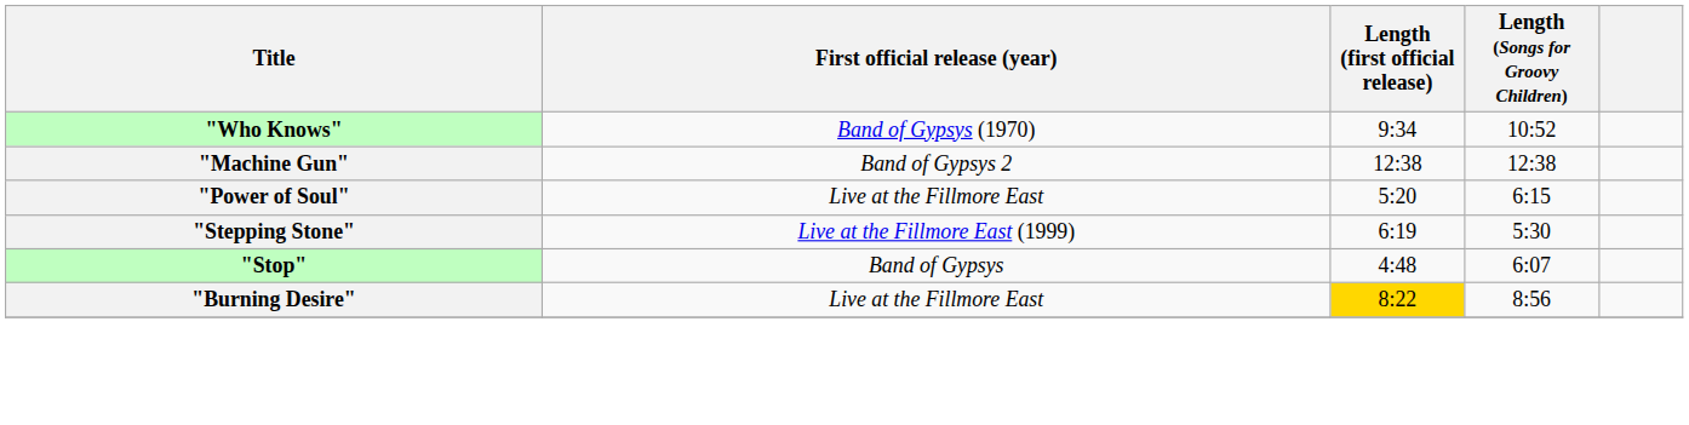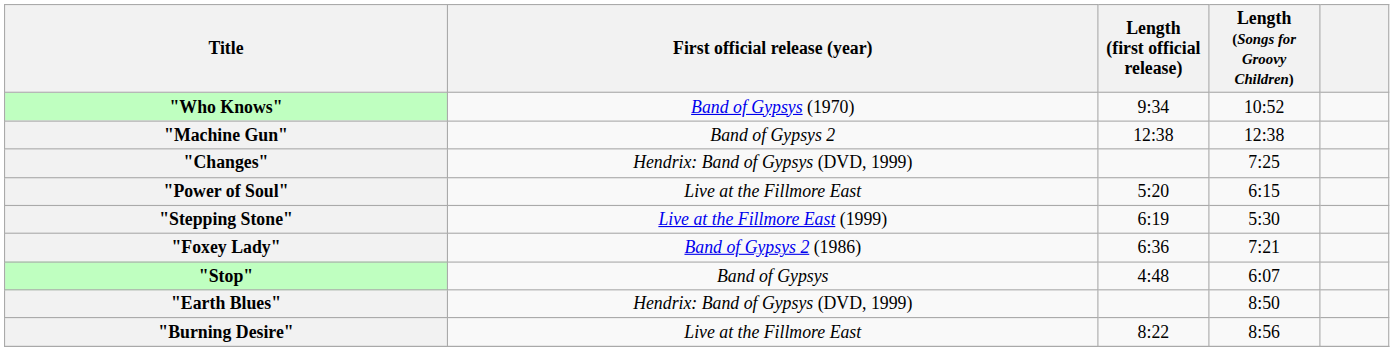+ row: "Changes" | Hendrix: Band of Gypsys (DVD, 1999) | 7:25
+ row: "Foxey Lady" | Band of Gypsys 2 (1986) | 6:36 | 7:21
+ row: "Earth Blues" | Hendrix: Band of Gypsys (DVD, 1999) | 8:50
"Burning Desire" | Length (first official release): gold background -> no background
